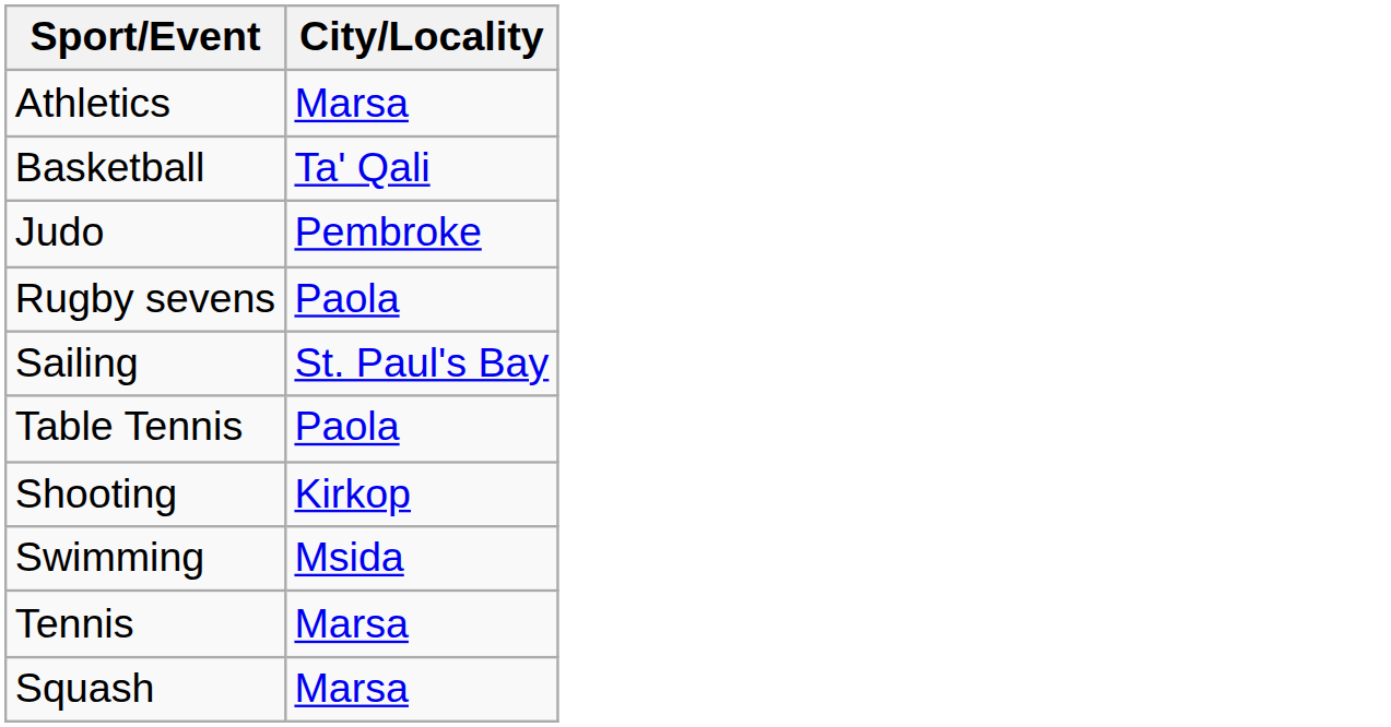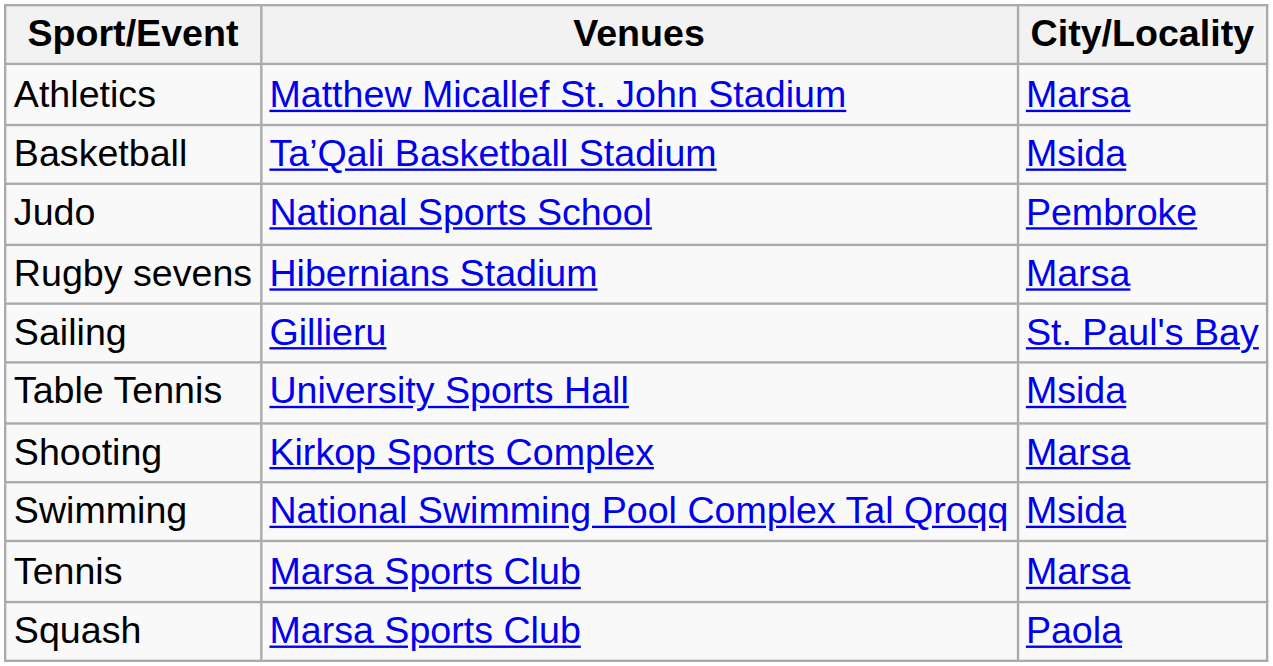+ column: Venues | Matthew Micallef St. John Stadium | Ta’Qali Basketball Stadium | National Sports School | Hibernians Stadium | Gillieru | University Sports Hall | Kirkop Sports Complex | National Swimming Pool Complex Tal Qroqq | Marsa Sports Club | Marsa Sports Club
Basketball | City/Locality: Ta' Qali -> Msida
Rugby sevens | City/Locality: Paola -> Marsa
Table Tennis | City/Locality: Paola -> Msida
Shooting | City/Locality: Kirkop -> Marsa
Squash | City/Locality: Marsa -> Paola
